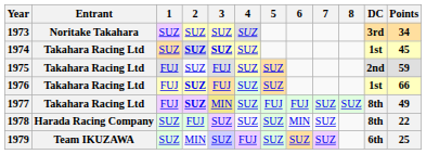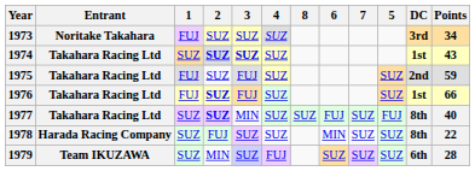columns swapped: 5 <-> 8
1973 | 1: SUZ -> FUJ
1974 | Points: 45 -> 43
1977 | 1: FUJ -> SUZ
1977 | 3: khaki background -> no background
1977 | Points: 49 -> 40
1979 | Points: 25 -> 28
